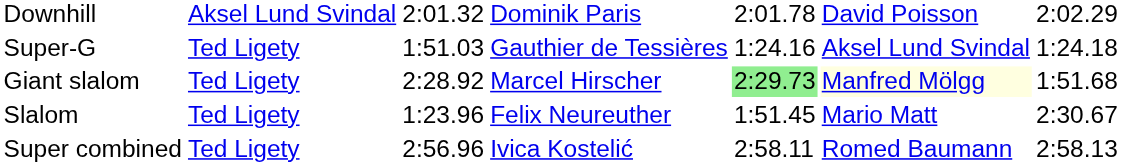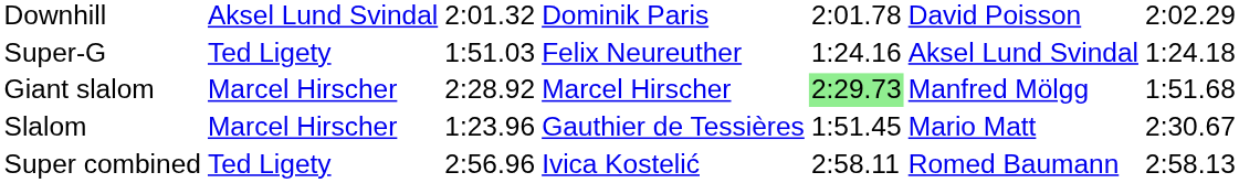Super-G | column 4: Gauthier de Tessières -> Felix Neureuther
Giant slalom | column 2: Ted Ligety -> Marcel Hirscher
Giant slalom | column 6: lightyellow background -> no background
Slalom | column 2: Ted Ligety -> Marcel Hirscher
Slalom | column 4: Felix Neureuther -> Gauthier de Tessières
